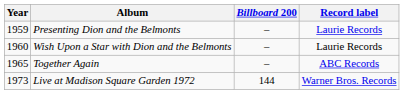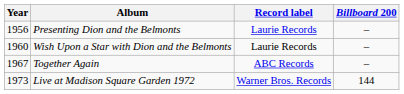columns swapped: Billboard 200 <-> Record label
Presenting Dion and the Belmonts | Year: 1959 -> 1956
Together Again | Year: 1965 -> 1967
